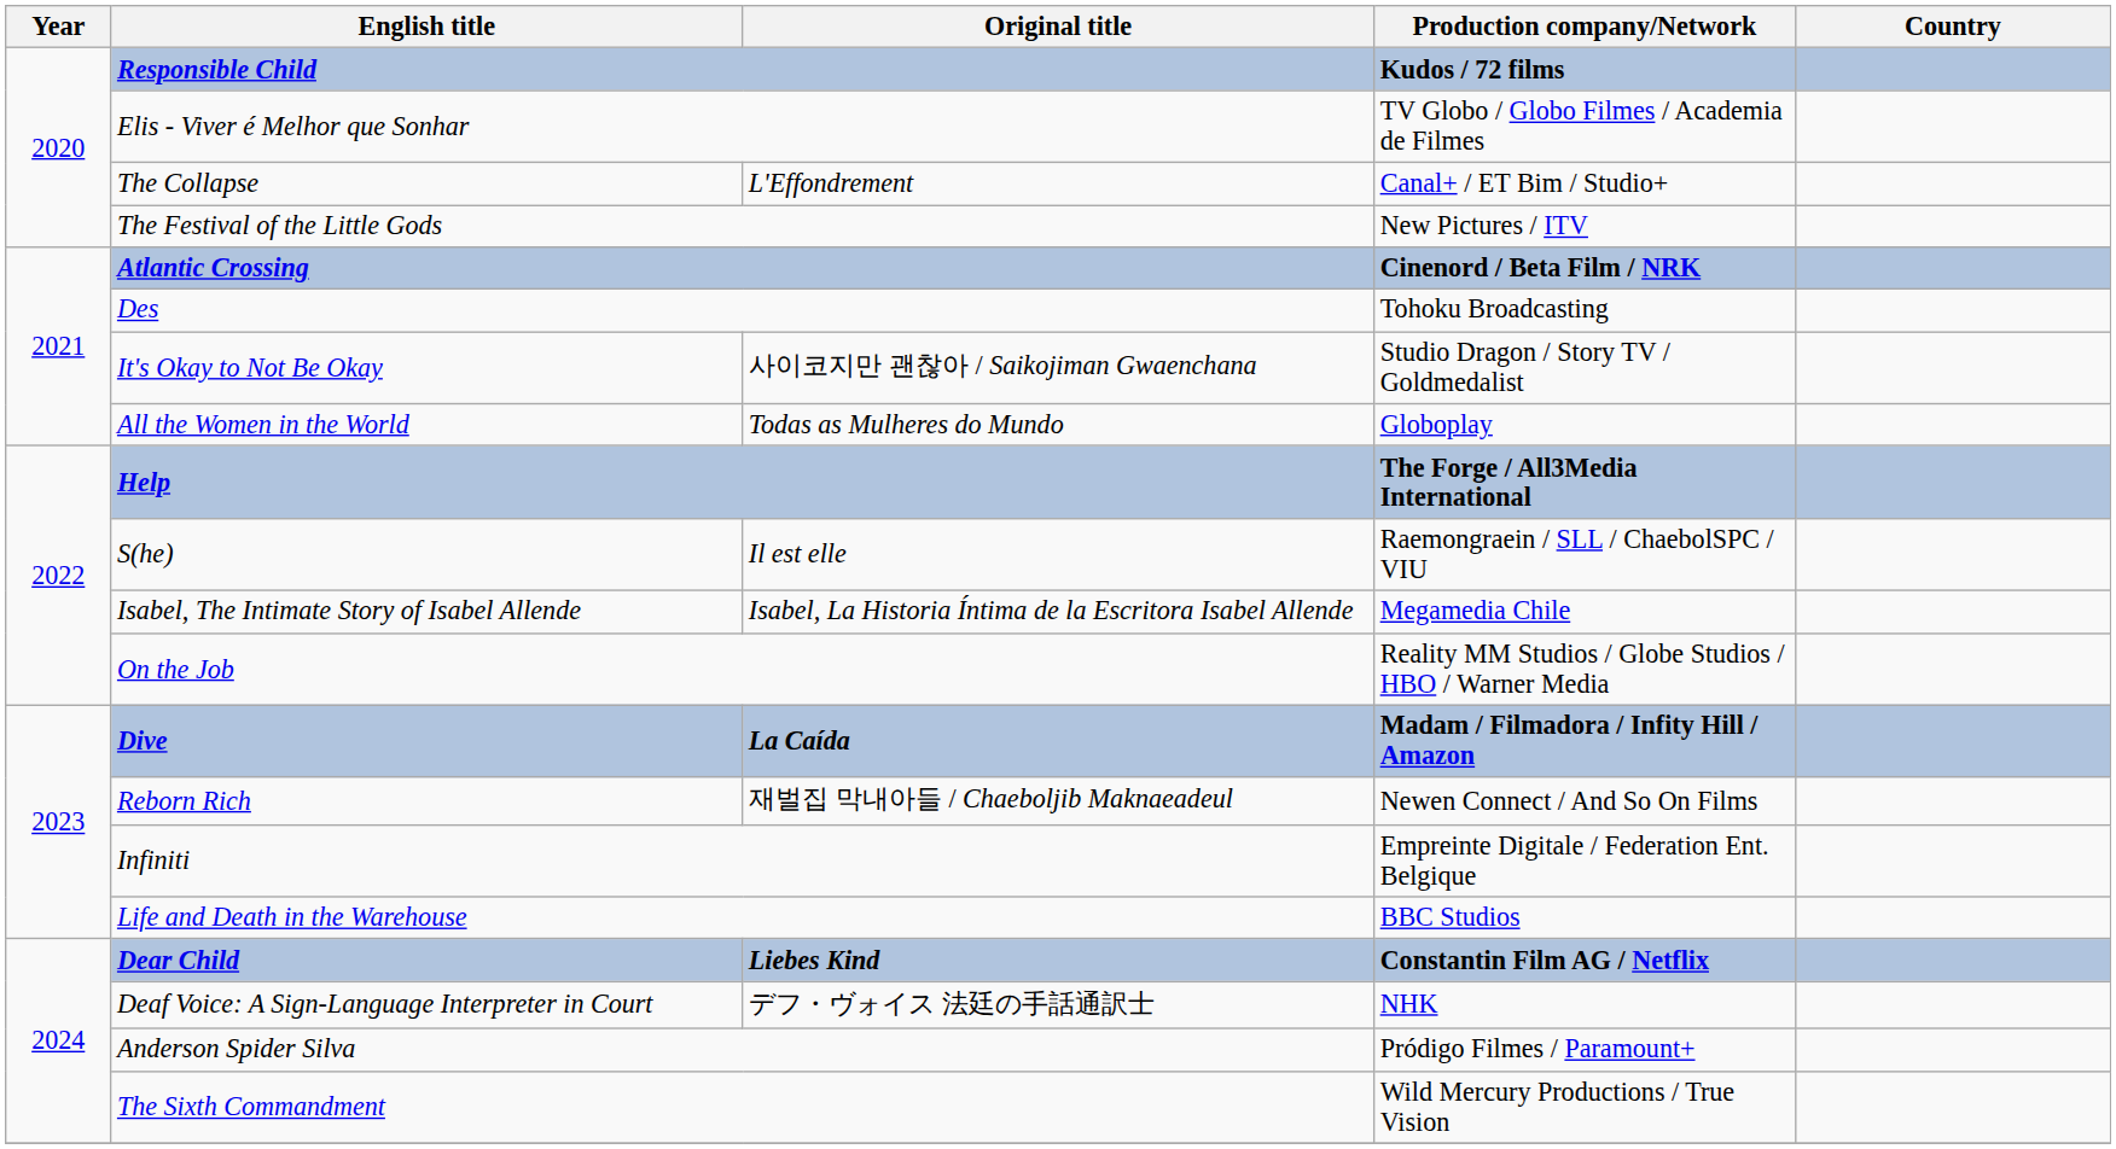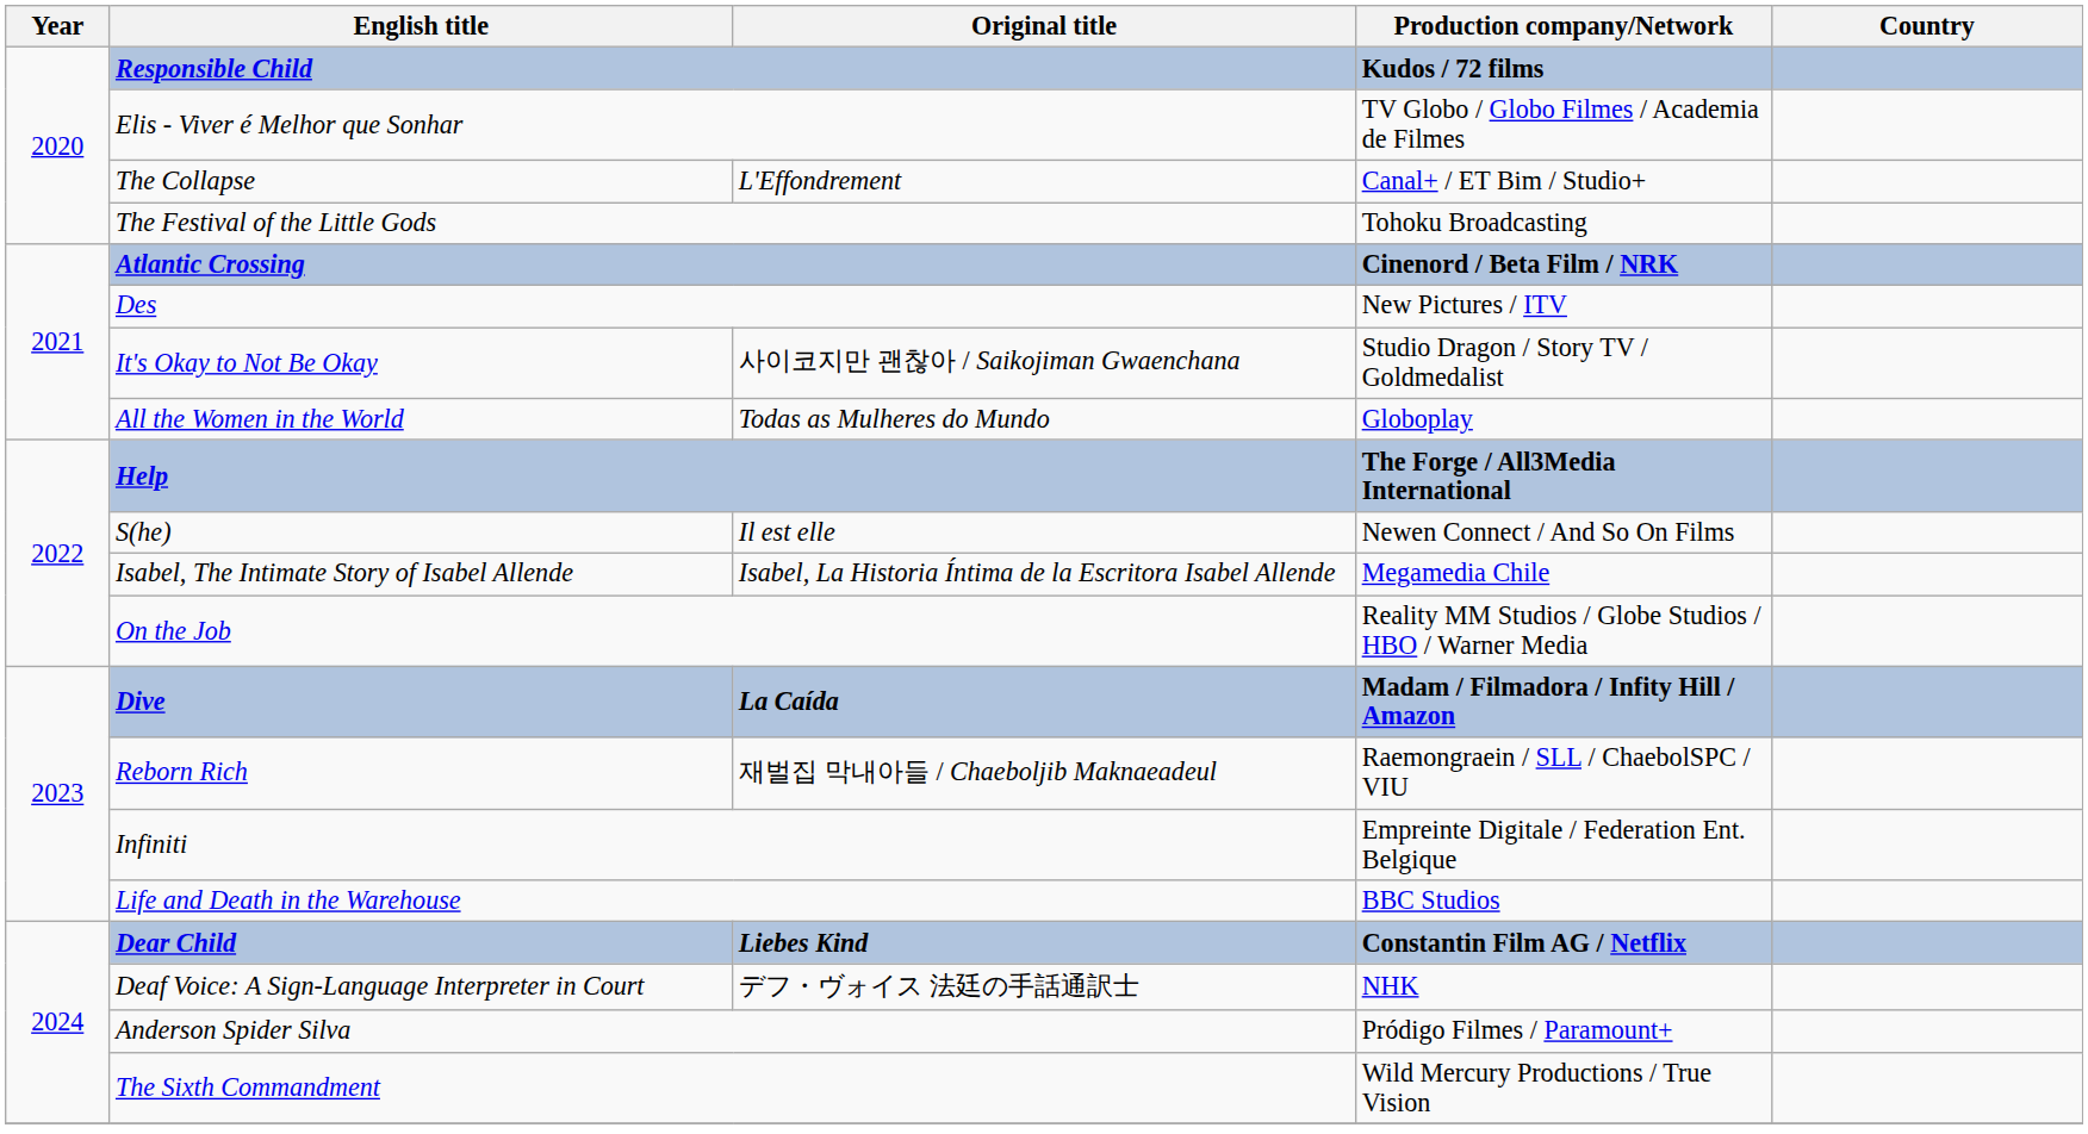The Festival of the Little Gods | Production company/Network: New Pictures / ITV -> Tohoku Broadcasting
Des | Production company/Network: Tohoku Broadcasting -> New Pictures / ITV
S(he) | Production company/Network: Raemongraein / SLL / ChaebolSPC / VIU -> Newen Connect / And So On Films
Reborn Rich | Production company/Network: Newen Connect / And So On Films -> Raemongraein / SLL / ChaebolSPC / VIU
